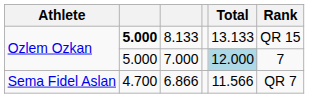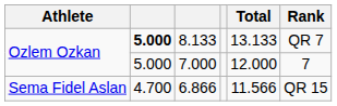8.133 | Rank: QR 15 -> QR 7
7.000 | Total: lightblue background -> no background
6.866 | Rank: QR 7 -> QR 15
